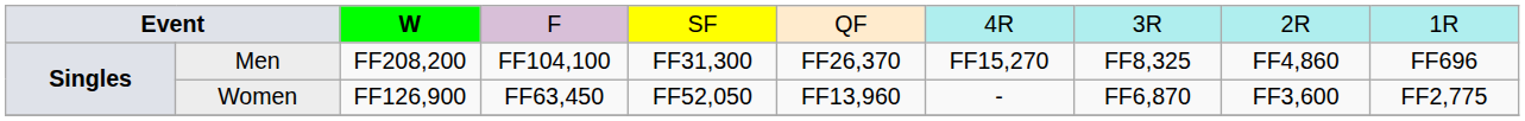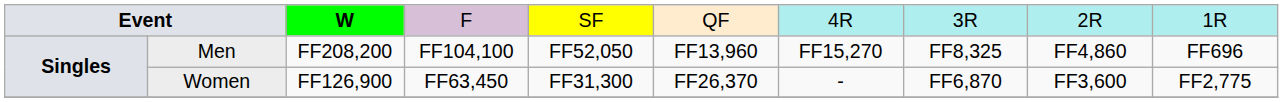Men | column 5: FF31,300 -> FF52,050
Men | column 6: FF26,370 -> FF13,960
Women | column 5: FF52,050 -> FF31,300
Women | column 6: FF13,960 -> FF26,370
